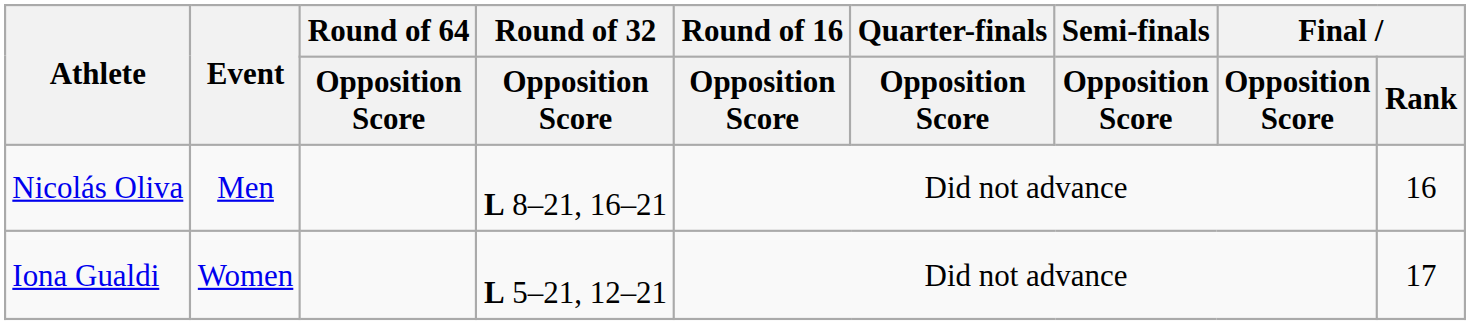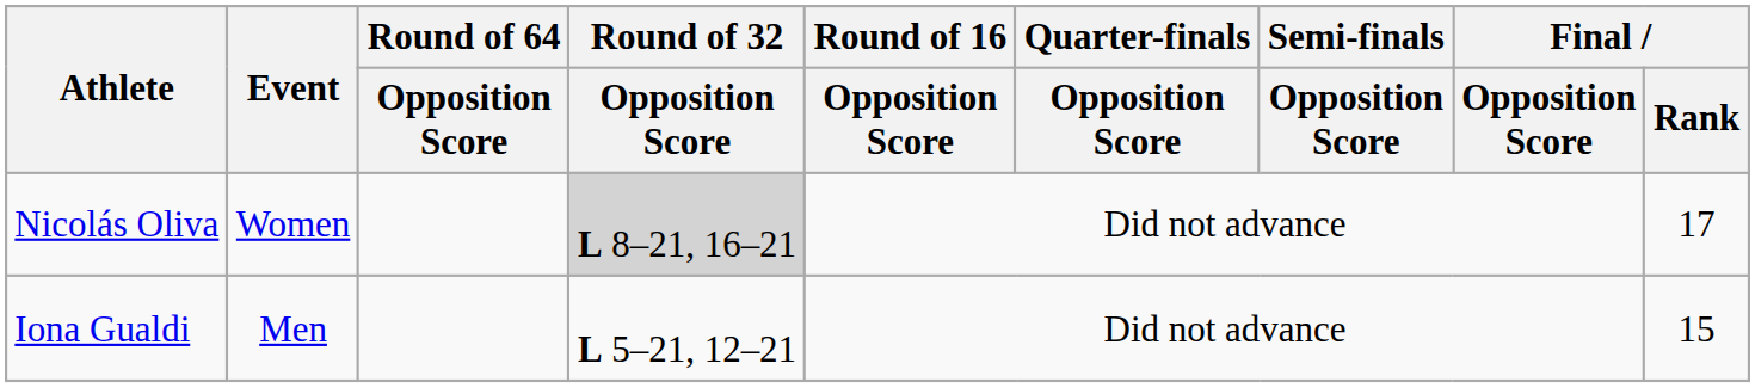Nicolás Oliva | Event: Men -> Women
Nicolás Oliva | Round of 32 / Opposition Score: no background -> lightgrey background
Nicolás Oliva | Final / Rank: 16 -> 17
Iona Gualdi | Event: Women -> Men
Iona Gualdi | Final / Rank: 17 -> 15
